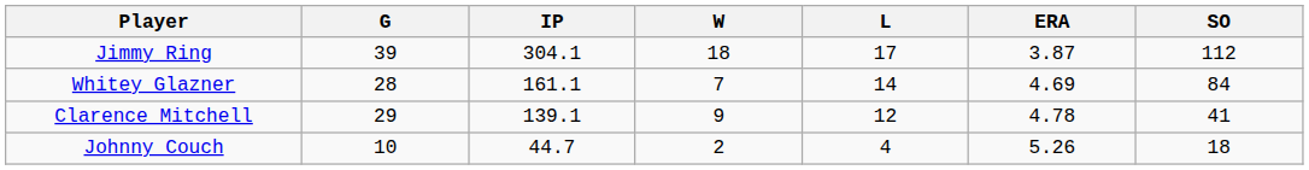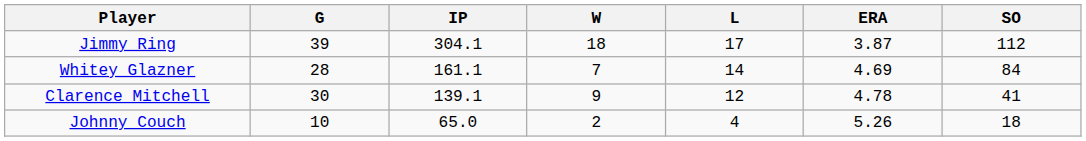Clarence Mitchell | G: 29 -> 30
Johnny Couch | IP: 44.7 -> 65.0
